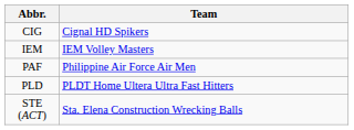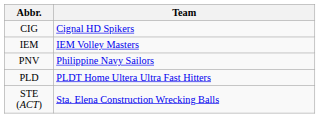- row: PAF | Philippine Air Force Air Men
+ row: PNV | Philippine Navy Sailors
